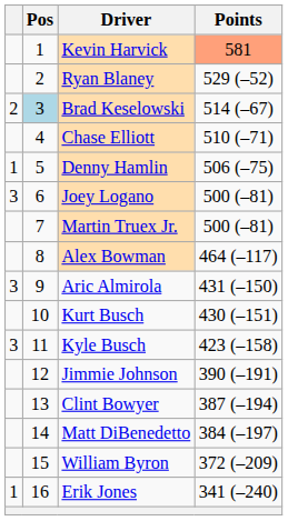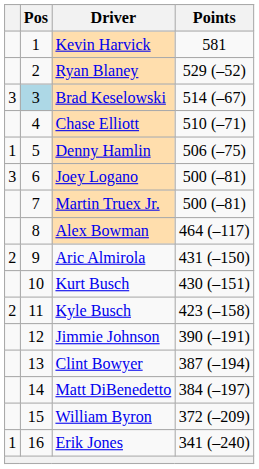Kevin Harvick | Points: lightsalmon background -> no background
Brad Keselowski | column 1: 2 -> 3
Aric Almirola | column 1: 3 -> 2
Kyle Busch | column 1: 3 -> 2
